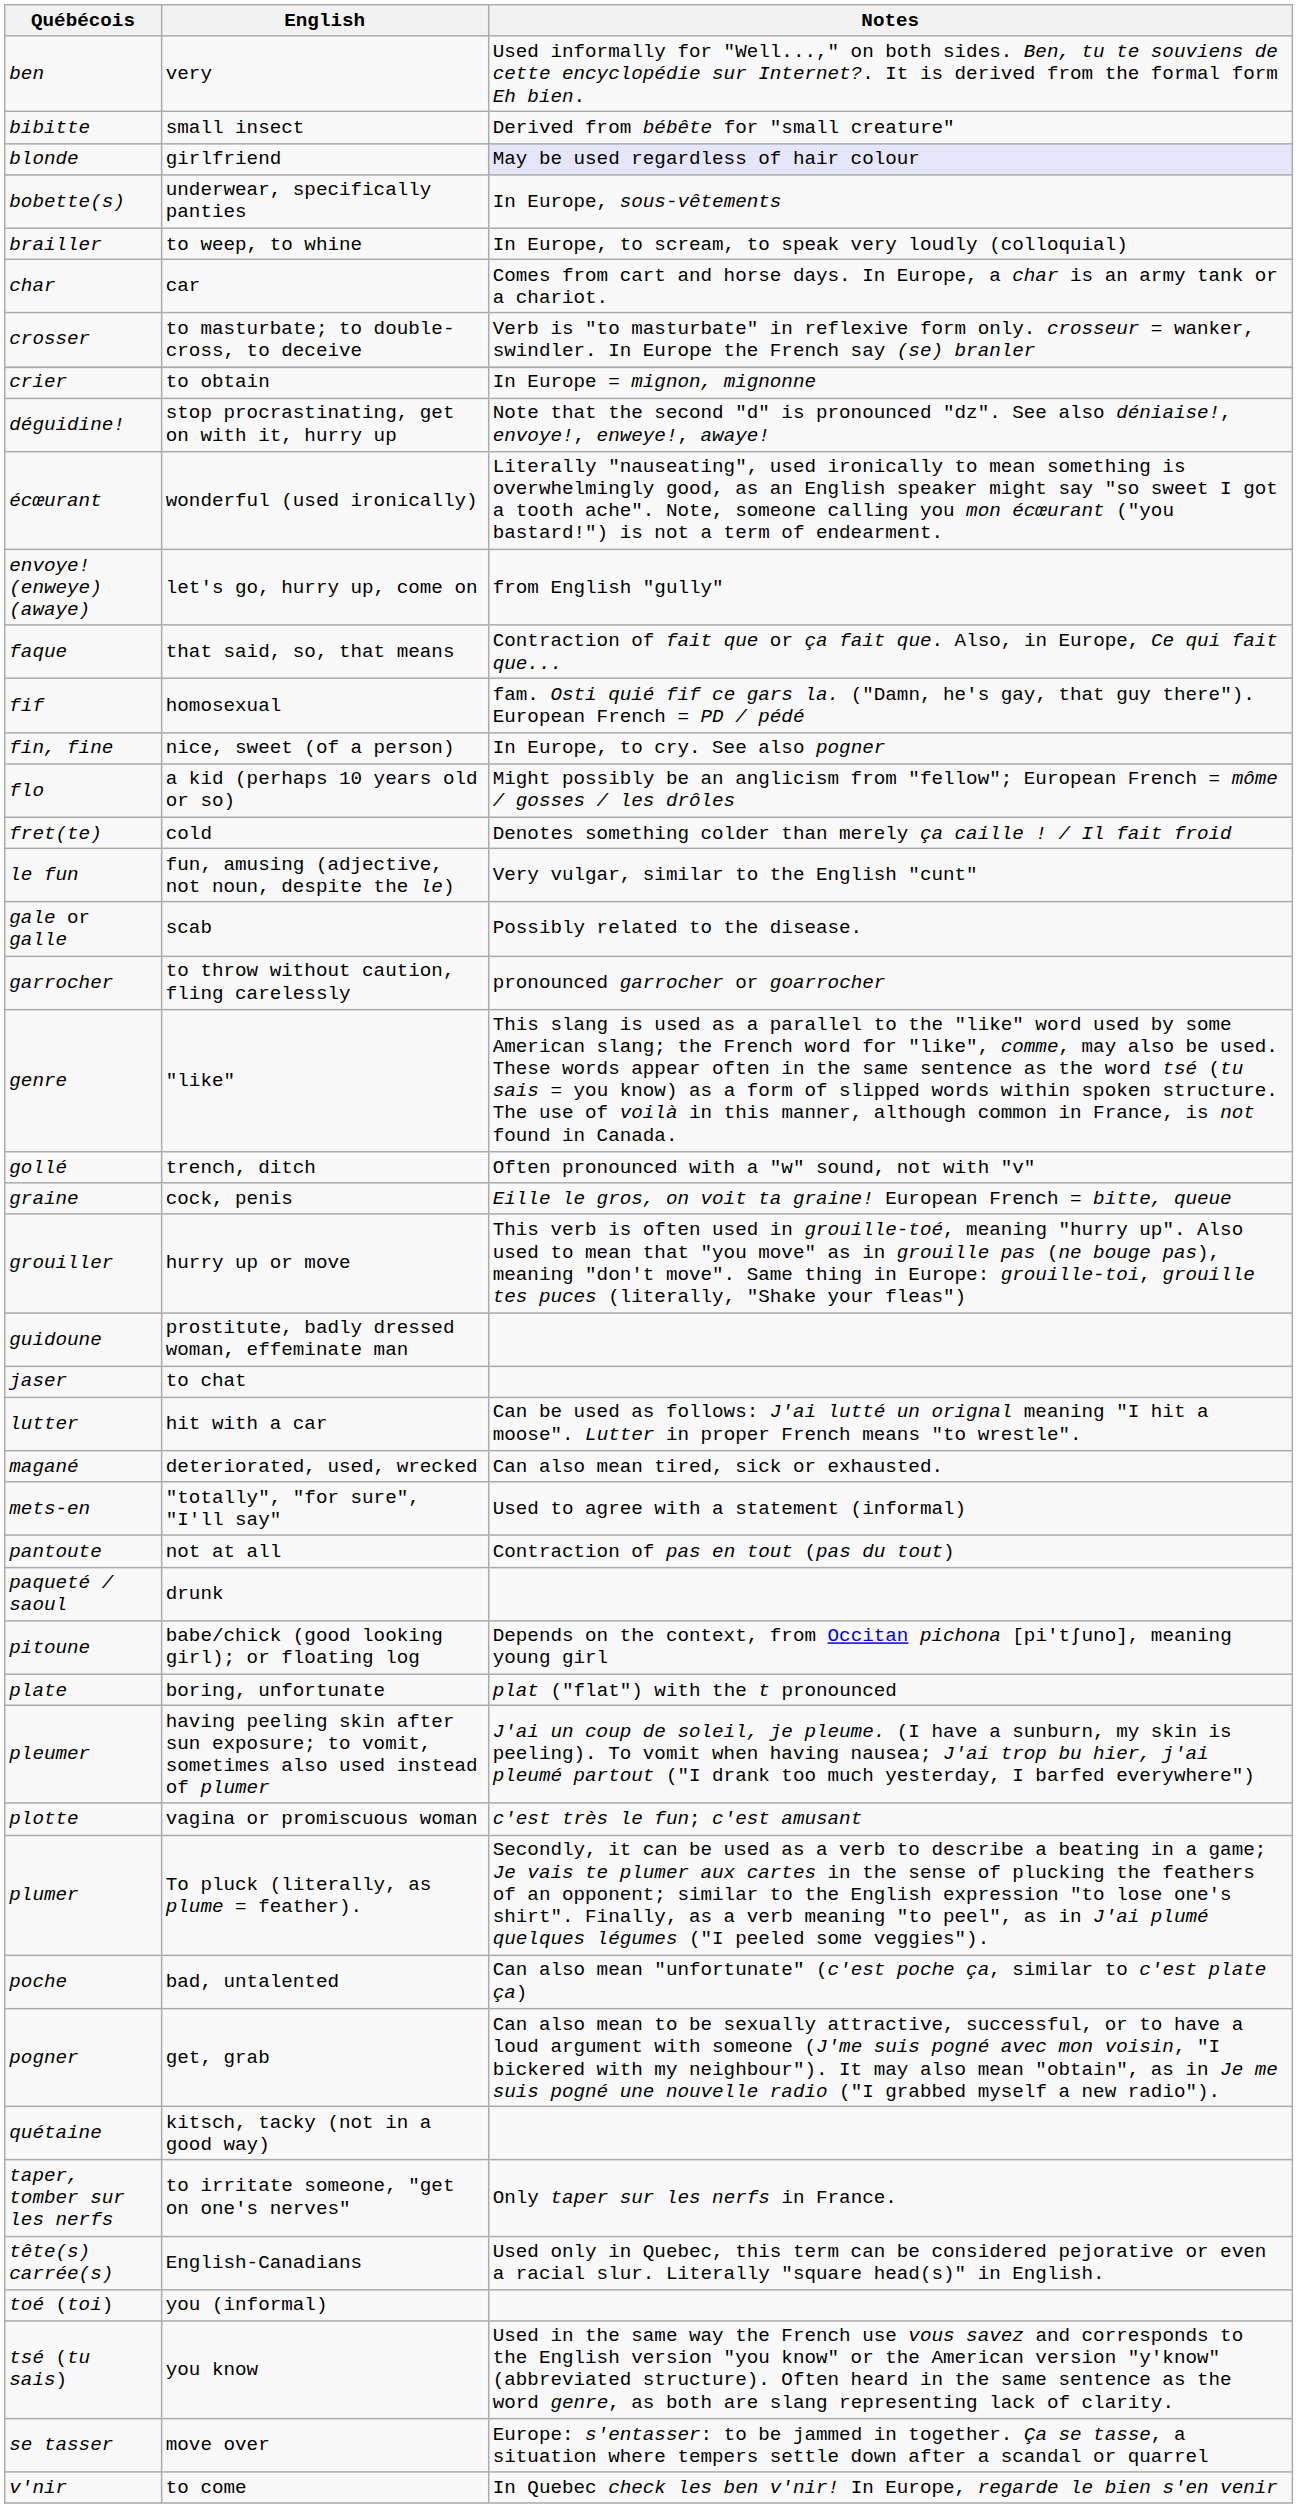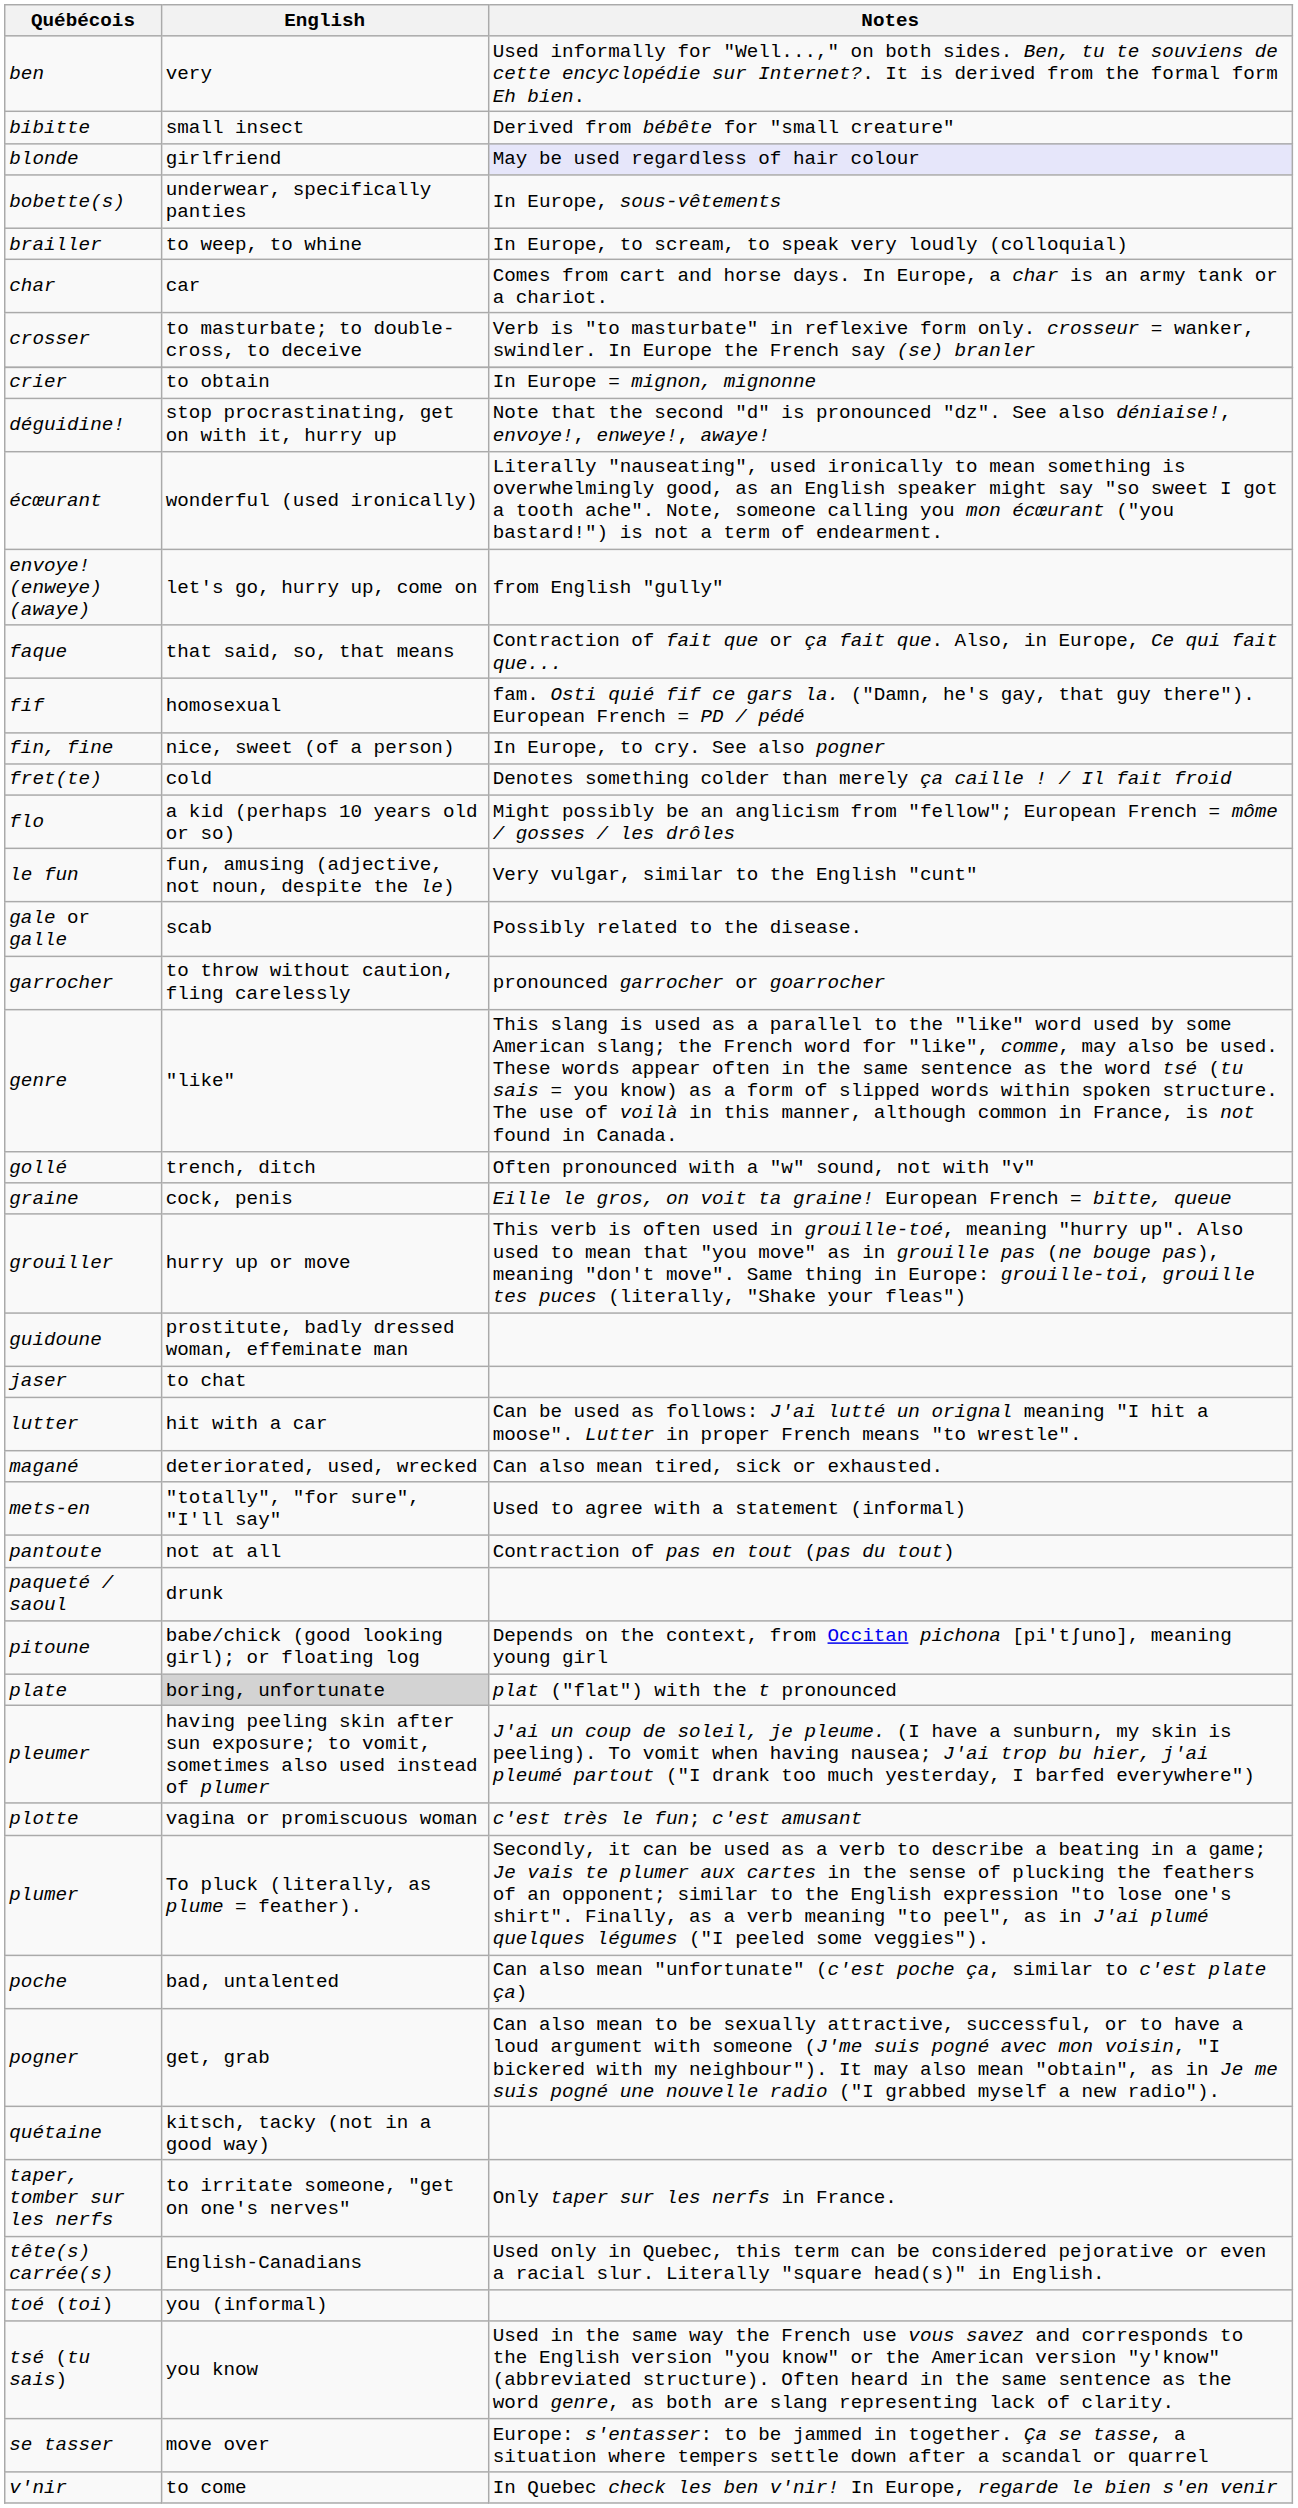rows swapped: flo <-> fret(te)
plate | English: no background -> lightgrey background
